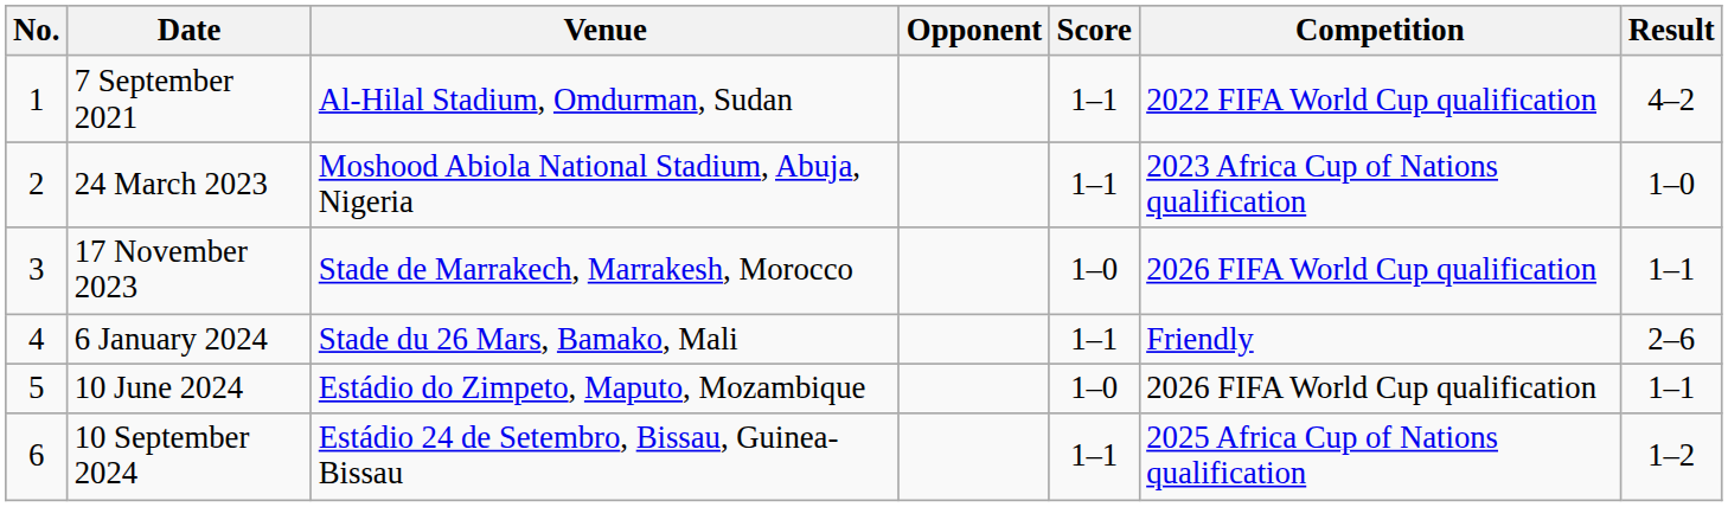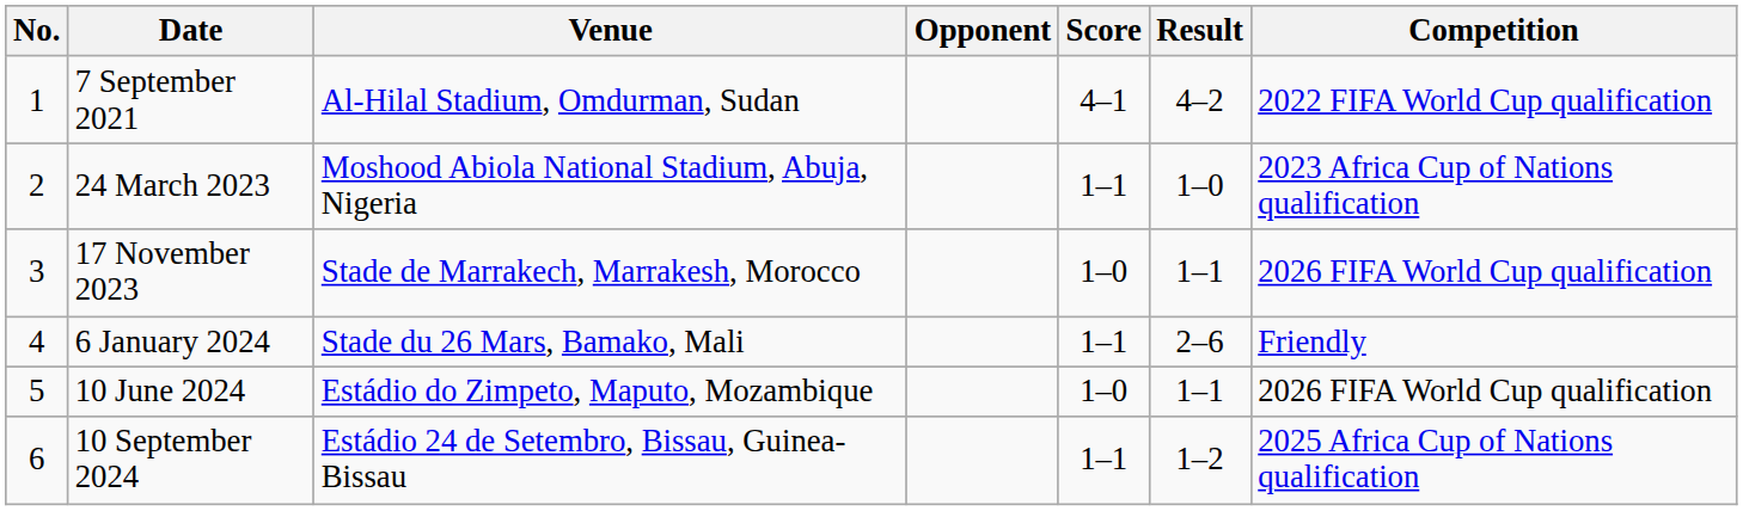columns swapped: Result <-> Competition
7 September 2021 | Score: 1–1 -> 4–1
